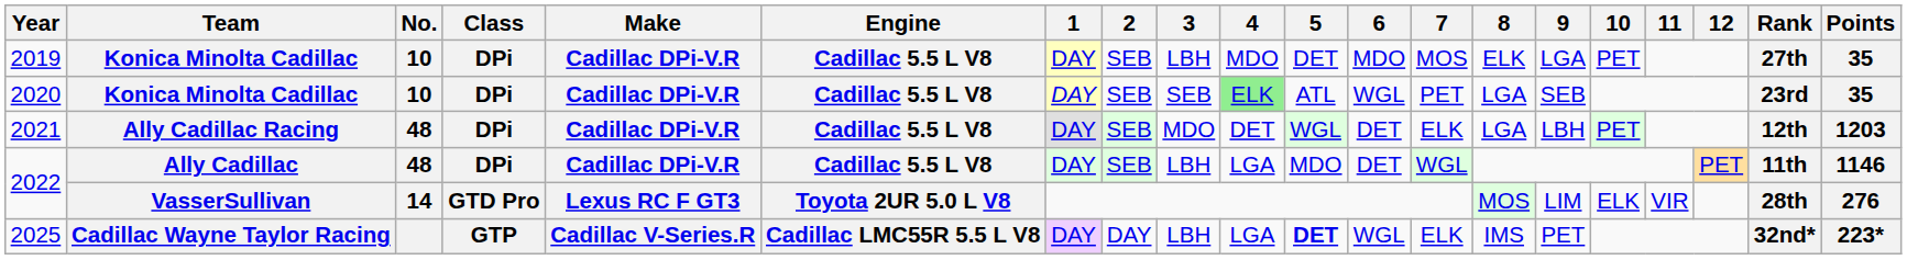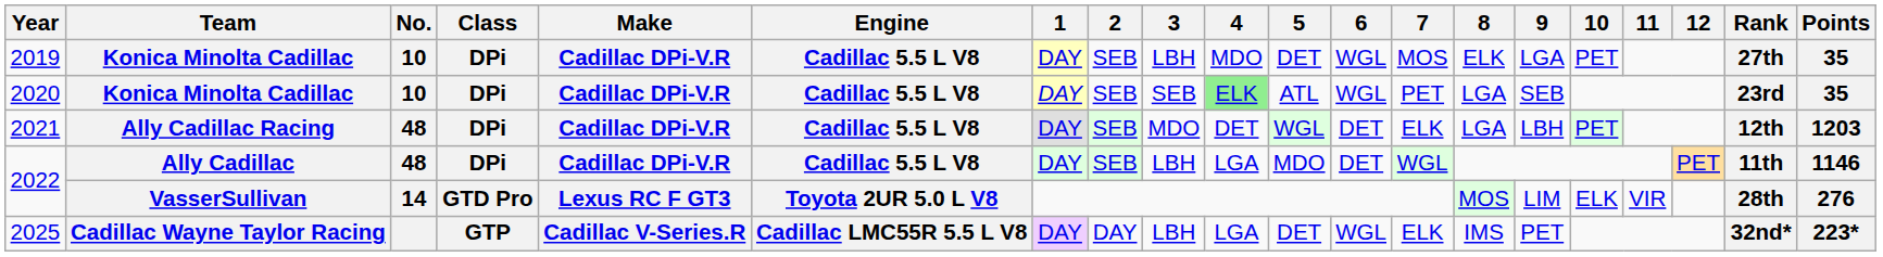2019 | 6: MDO -> WGL
2025 | 5: bold -> normal
